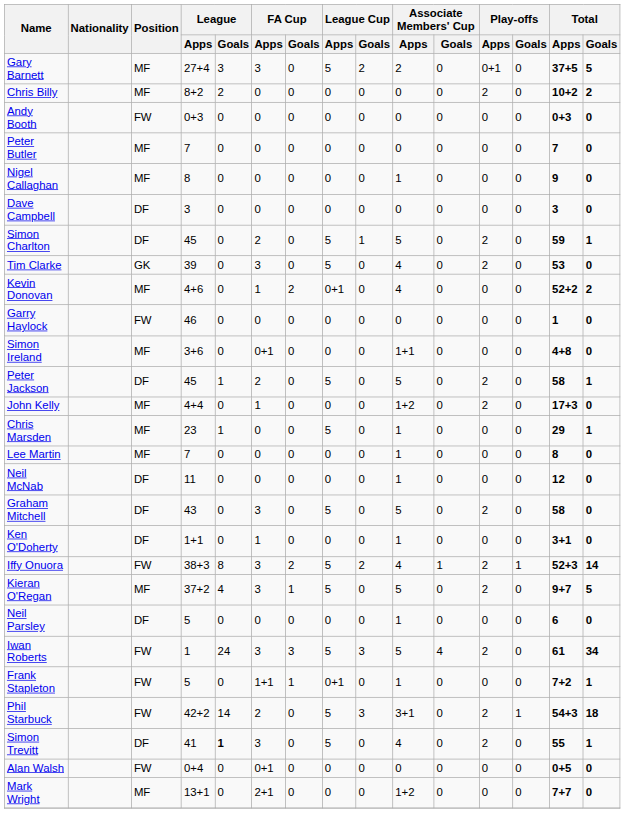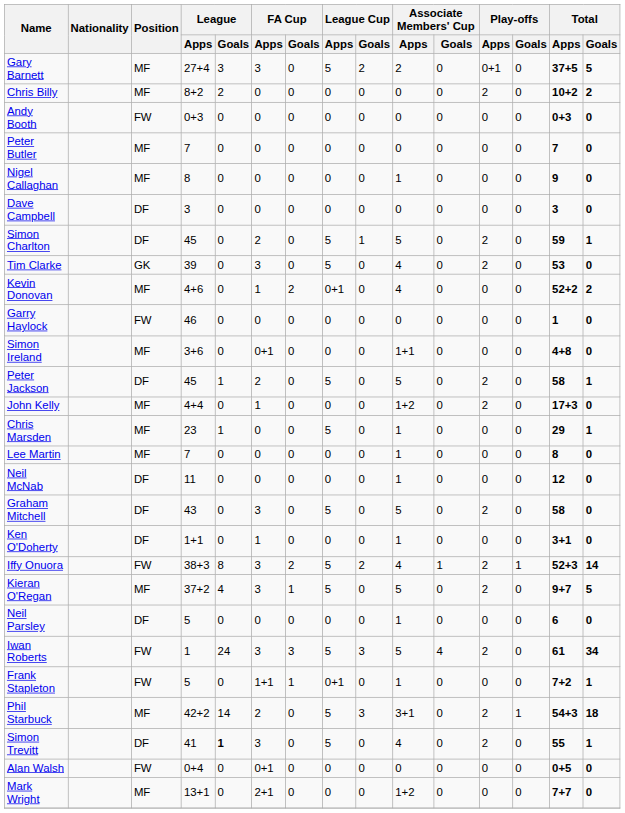Phil Starbuck | Position: FW -> MF
